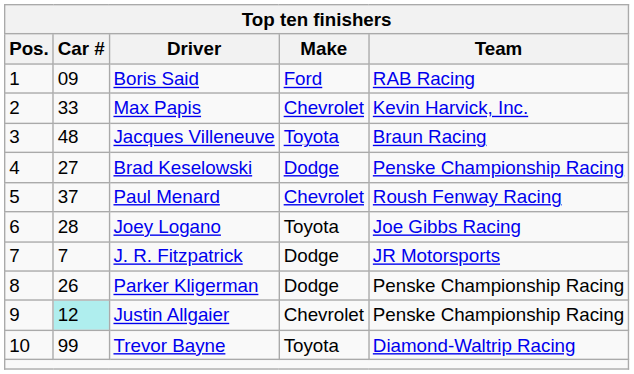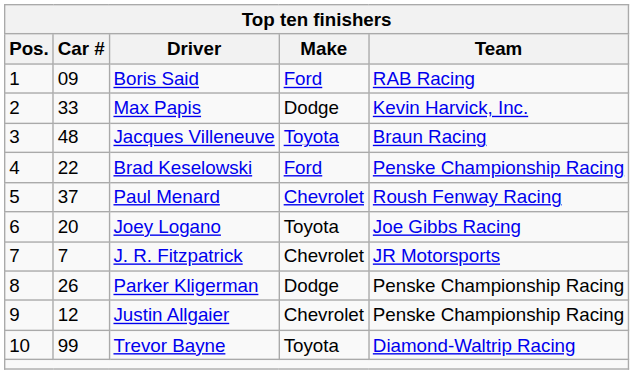Max Papis | Make: Chevrolet -> Dodge
Brad Keselowski | Car #: 27 -> 22
Brad Keselowski | Make: Dodge -> Ford
Joey Logano | Car #: 28 -> 20
J. R. Fitzpatrick | Make: Dodge -> Chevrolet
Justin Allgaier | Car #: paleturquoise background -> no background
